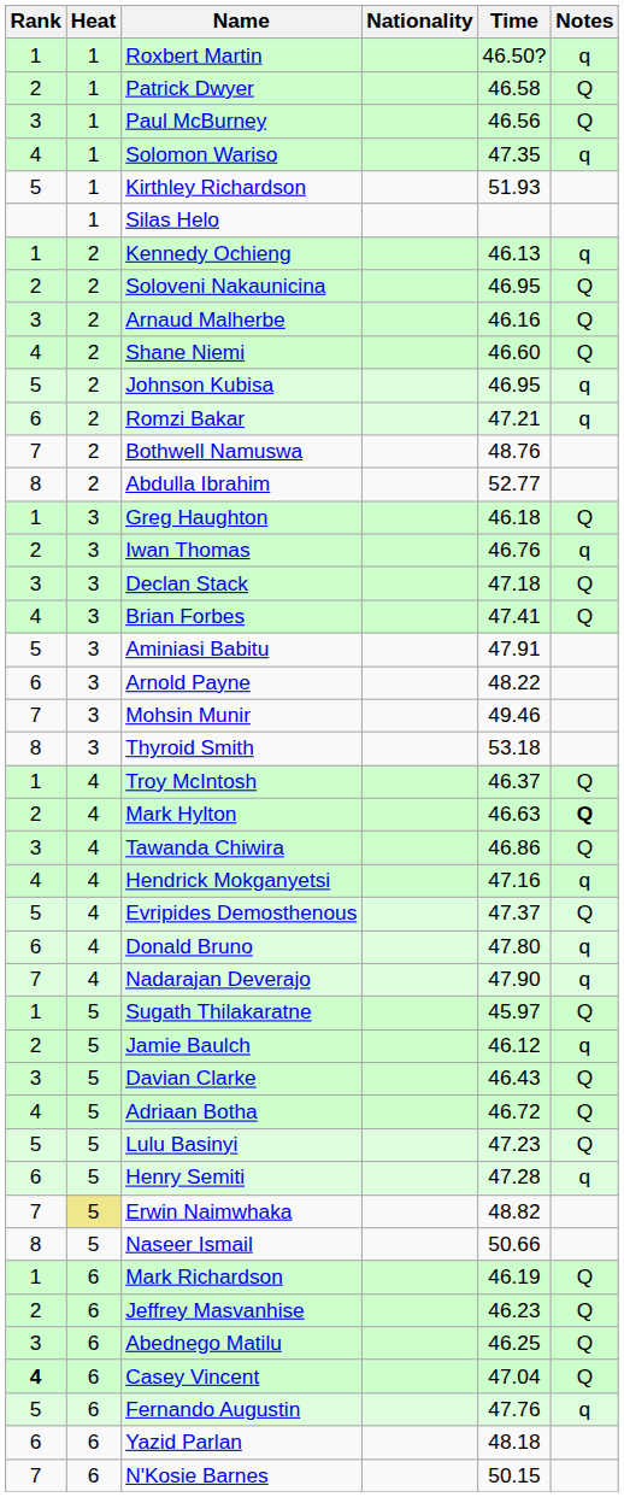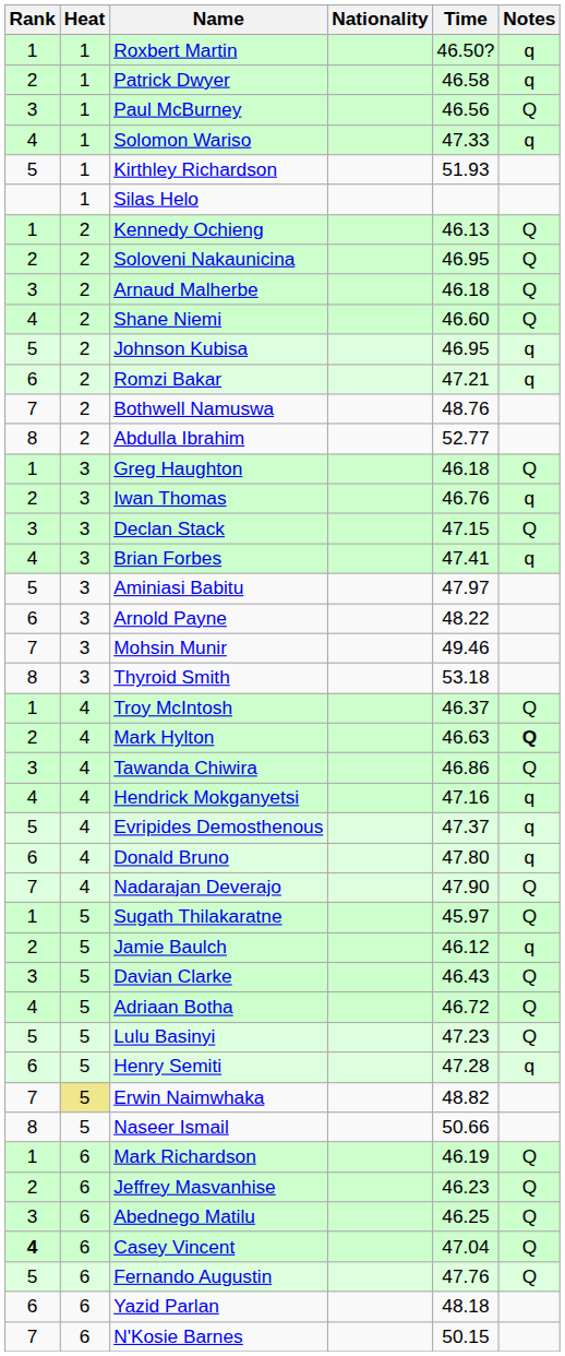Patrick Dwyer | Notes: Q -> q
Solomon Wariso | Time: 47.35 -> 47.33
Kennedy Ochieng | Notes: q -> Q
Arnaud Malherbe | Time: 46.16 -> 46.18
Declan Stack | Time: 47.18 -> 47.15
Brian Forbes | Notes: Q -> q
Aminiasi Babitu | Time: 47.91 -> 47.97
Evripides Demosthenous | Notes: Q -> q
Nadarajan Deverajo | Notes: q -> Q
Fernando Augustin | Notes: q -> Q
